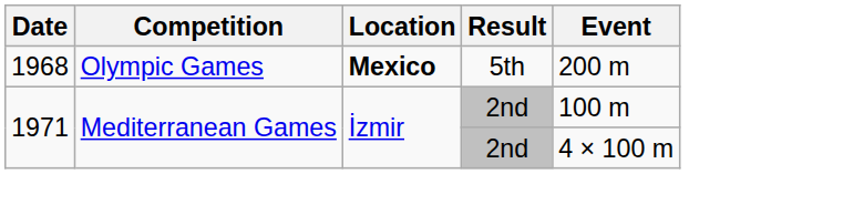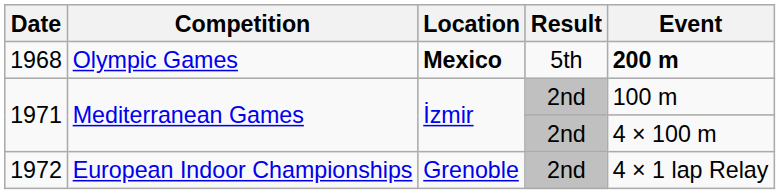1968 | Event: normal -> bold
+ row: 1972 | European Indoor Championships | Grenoble | 2nd | 4 × 1 lap Relay
